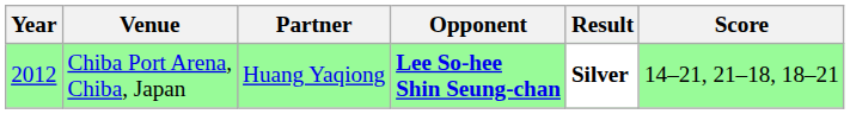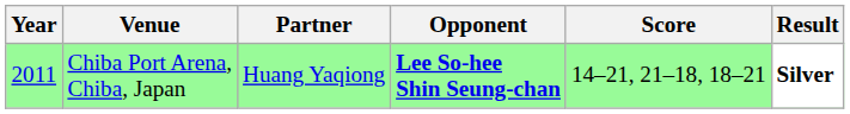columns swapped: Score <-> Result
Chiba Port Arena, Chiba, Japan | Year: 2012 -> 2011
